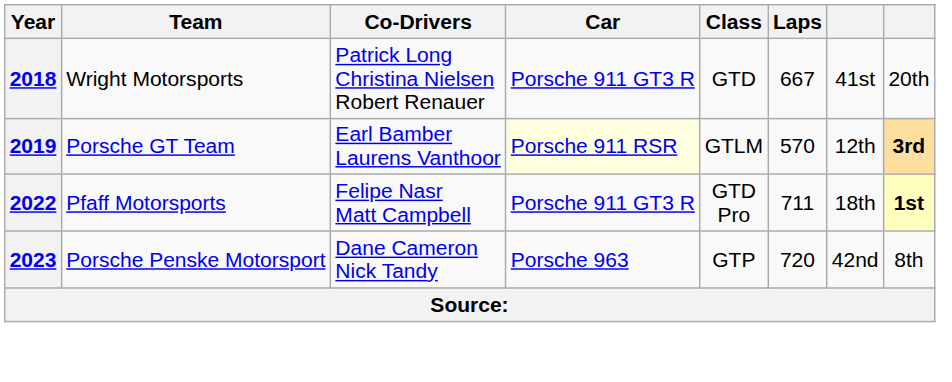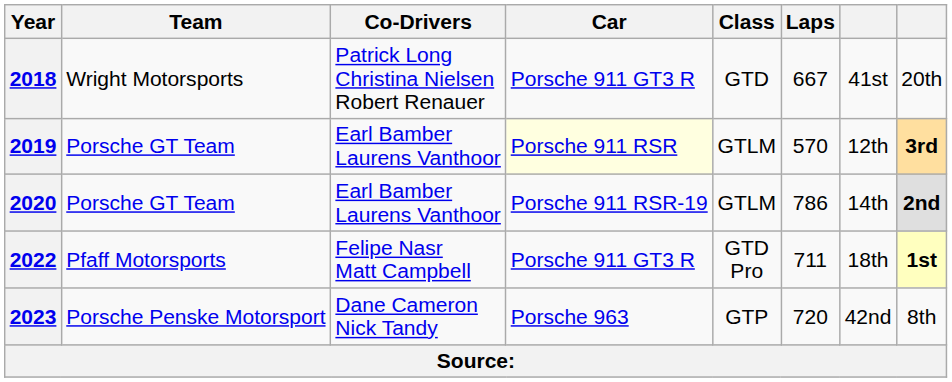+ row: 2020 | Porsche GT Team | Earl Bamber Laurens Vanthoor | Porsche 911 RSR-19 | GTLM | 786 | 14th | 2nd
